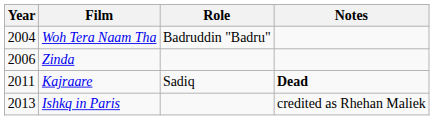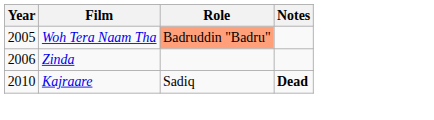Woh Tera Naam Tha | Year: 2004 -> 2005
Woh Tera Naam Tha | Role: no background -> lightsalmon background
Kajraare | Year: 2011 -> 2010
- row: 2013 | Ishkq in Paris | credited as Rhehan Maliek
